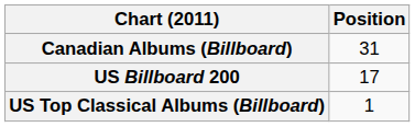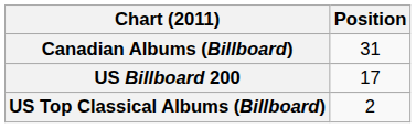US Top Classical Albums (Billboard) | Position: 1 -> 2
